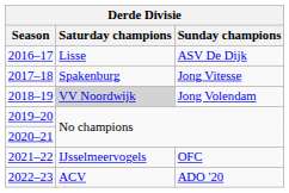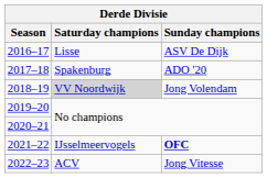2017–18 | Sunday champions: Jong Vitesse -> ADO '20
2021–22 | Sunday champions: normal -> bold
2022–23 | Sunday champions: ADO '20 -> Jong Vitesse
